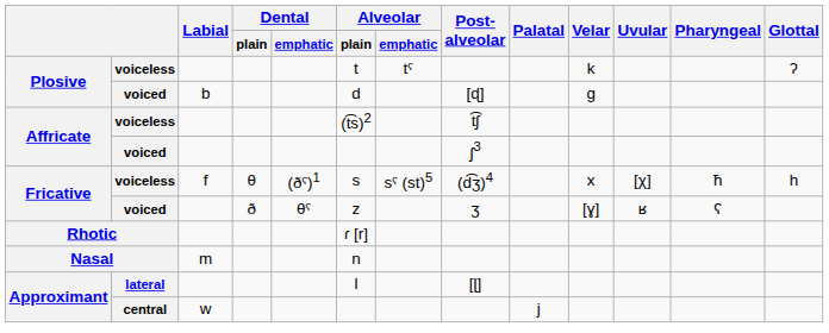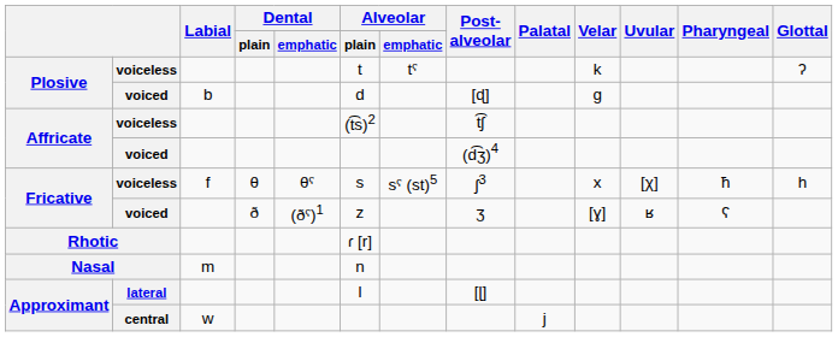Affricate / voiced | Post- alveolar: ʃ3 -> (d͡ʒ)4
Fricative / voiceless | Dental / emphatic: (ðˤ)1 -> θˤ
Fricative / voiceless | Post- alveolar: (d͡ʒ)4 -> ʃ3
Fricative / voiced | Dental / emphatic: θˤ -> (ðˤ)1
